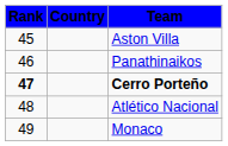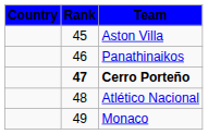columns swapped: Rank <-> Country
